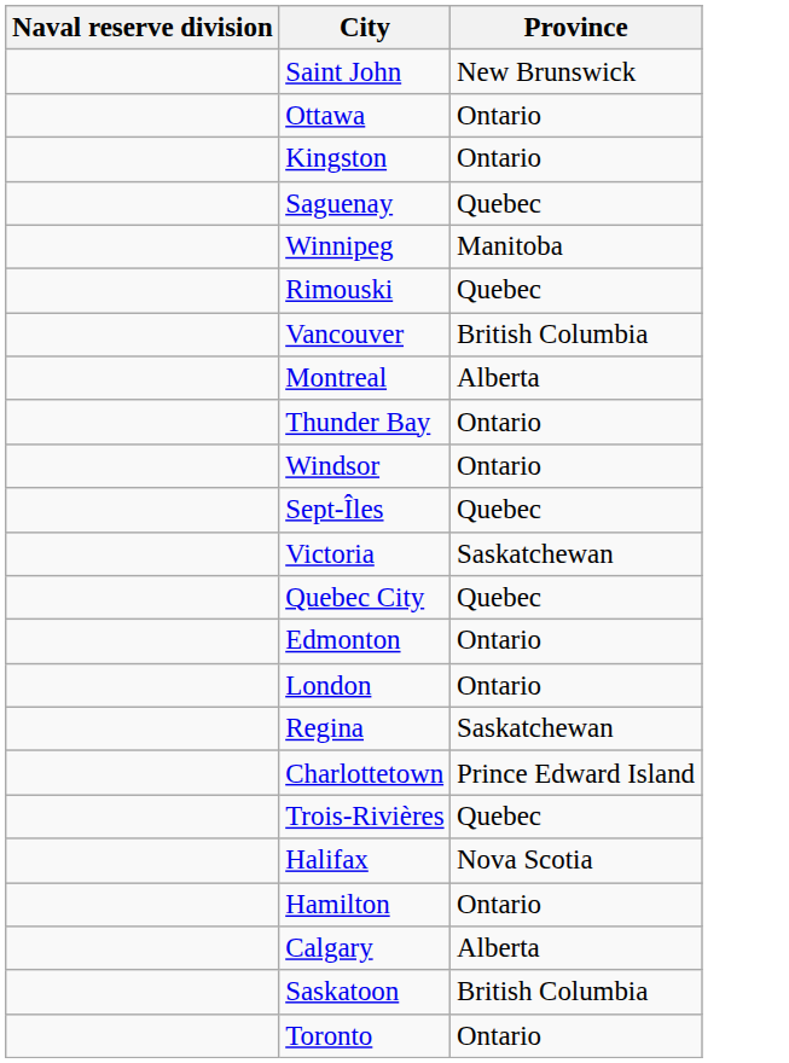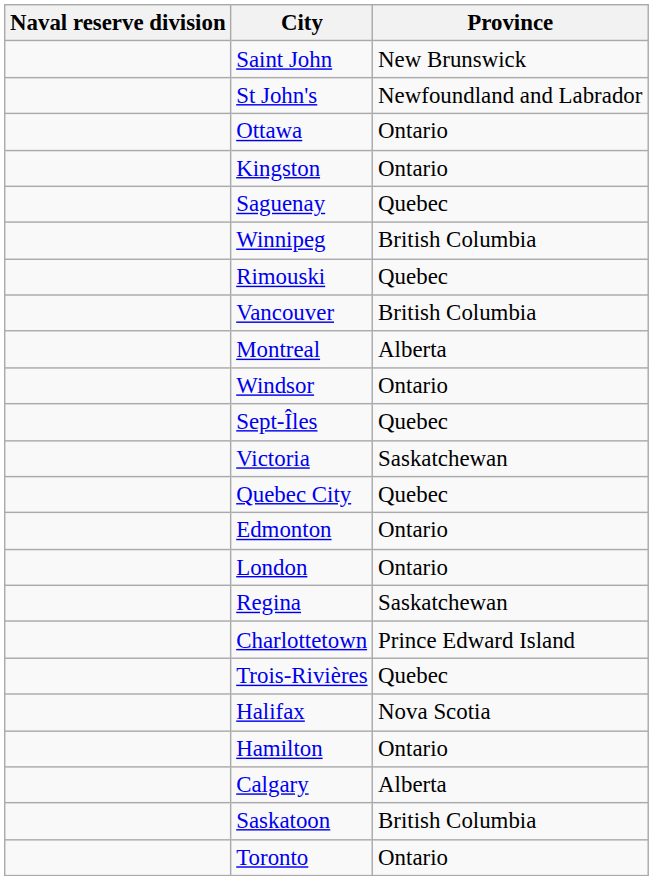+ row: St John's | Newfoundland and Labrador
Winnipeg | Province: Manitoba -> British Columbia
- row: Thunder Bay | Ontario
